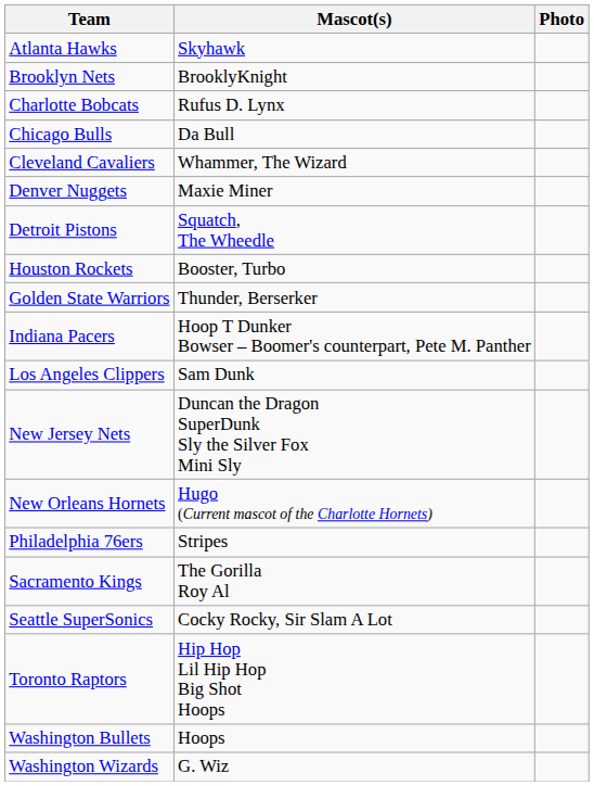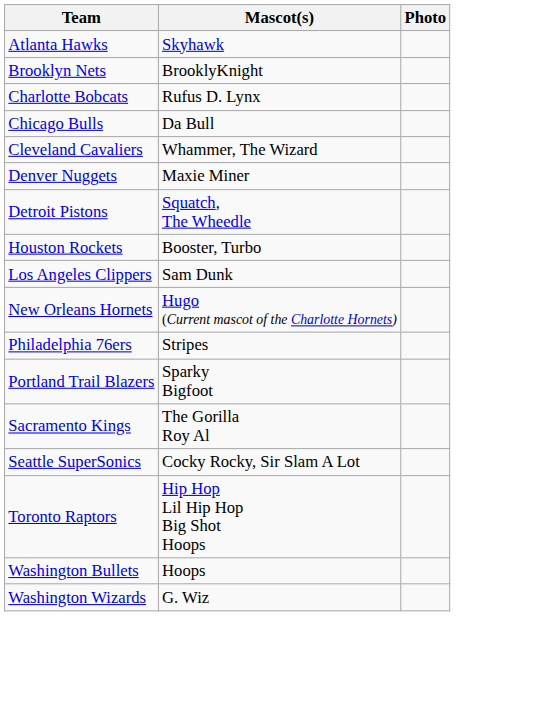- row: Golden State Warriors | Thunder, Berserker
- row: Indiana Pacers | Hoop T Dunker Bowser – Boomer's counterpart, Pete M. Panther
- row: New Jersey Nets | Duncan the Dragon SuperDunk Sly the Silver Fox Mini Sly
+ row: Portland Trail Blazers | Sparky Bigfoot
